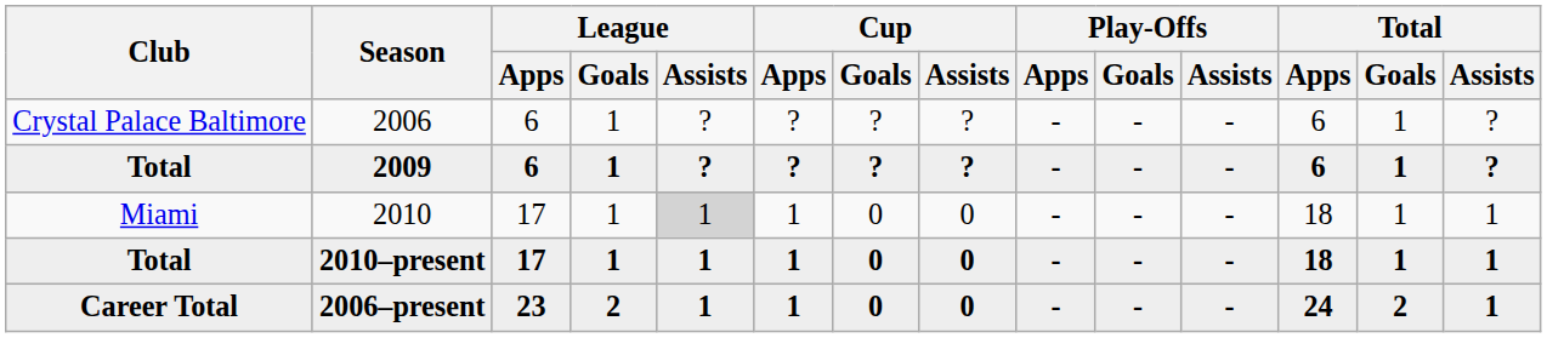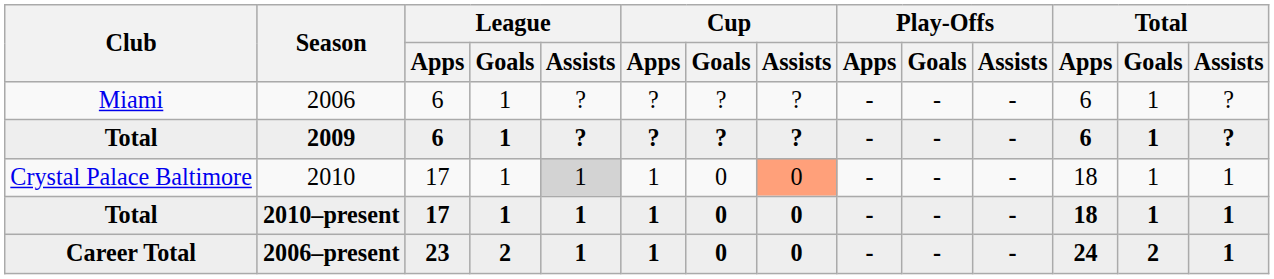2006 | Club: Crystal Palace Baltimore -> Miami
2010 | Club: Miami -> Crystal Palace Baltimore
2010 | Cup / Assists: no background -> lightsalmon background
